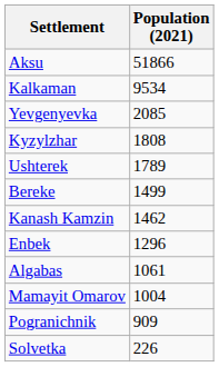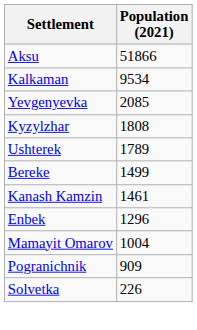Kanash Kamzin | Population (2021): 1462 -> 1461
- row: Algabas | 1061
